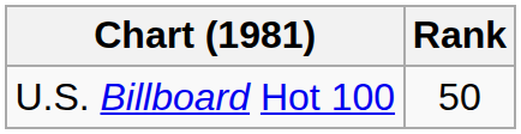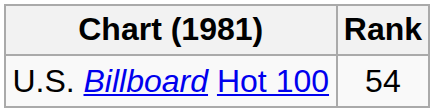U.S. Billboard Hot 100 | Rank: 50 -> 54
